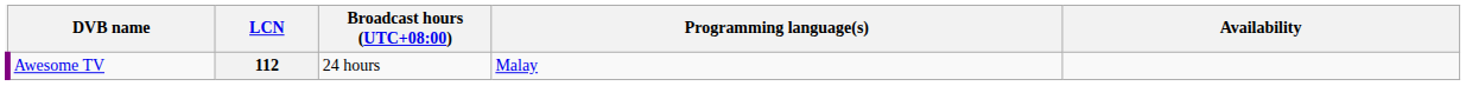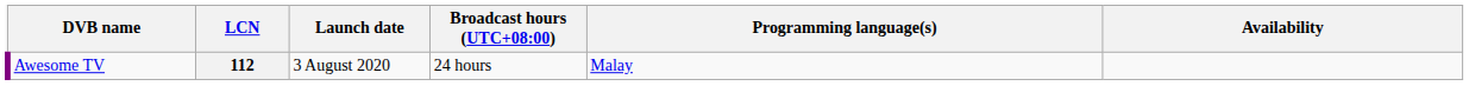+ column: Launch date | 3 August 2020
